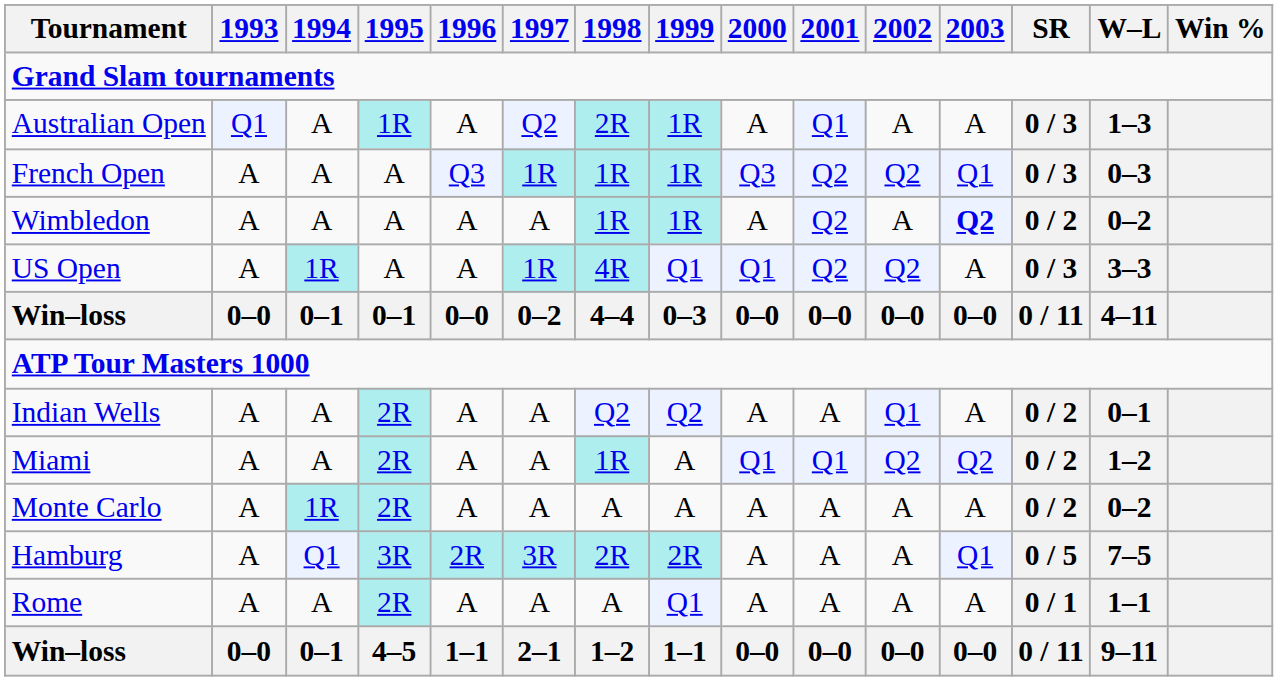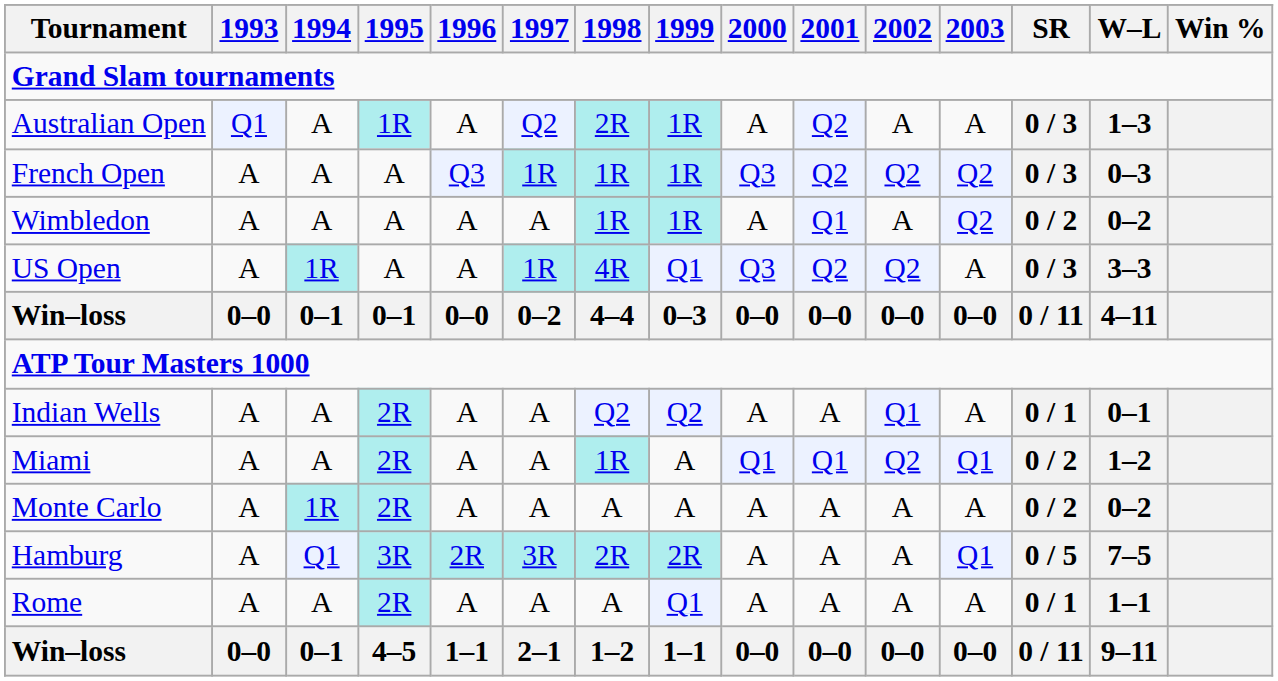Australian Open | 2001: Q1 -> Q2
French Open | 2003: Q1 -> Q2
Wimbledon | 2001: Q2 -> Q1
Wimbledon | 2003: bold -> normal
US Open | 2000: Q1 -> Q3
Indian Wells | SR: 0 / 2 -> 0 / 1
Miami | 2003: Q2 -> Q1
